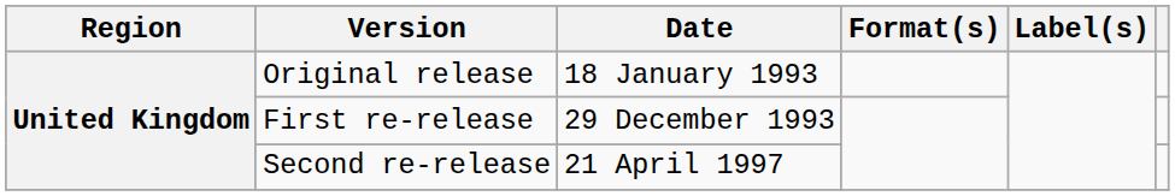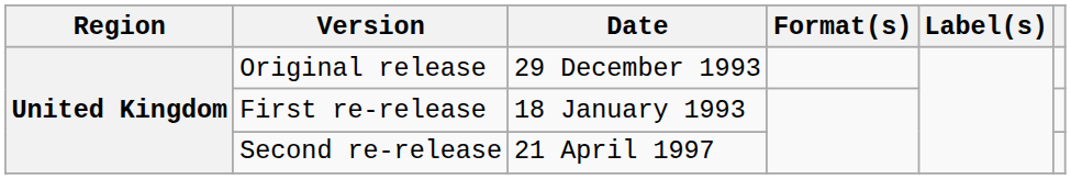Original release | Date: 18 January 1993 -> 29 December 1993
First re-release | Date: 29 December 1993 -> 18 January 1993
